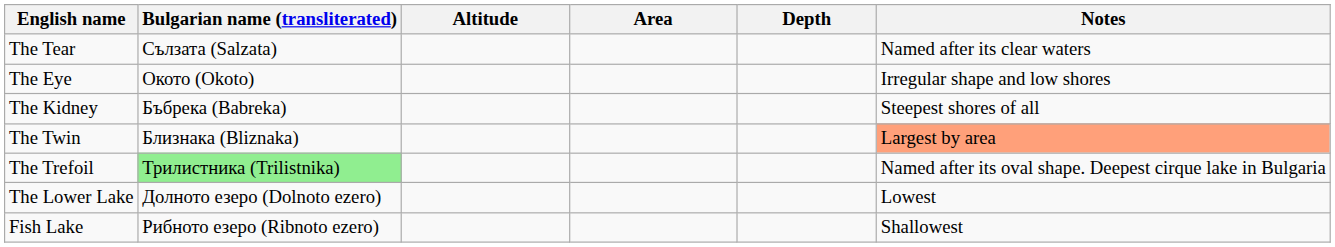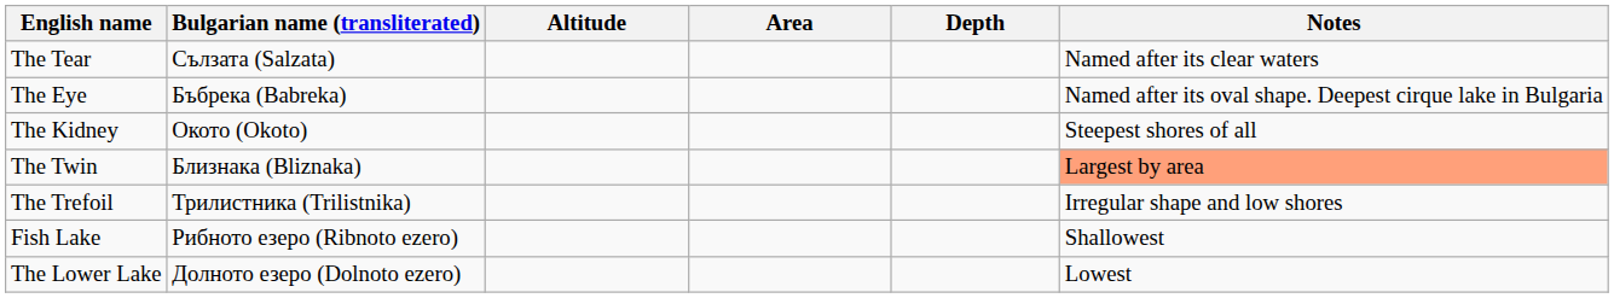The Eye | Bulgarian name (transliterated): Окото (Okoto) -> Бъбрека (Babreka)
The Eye | Notes: Irregular shape and low shores -> Named after its oval shape. Deepest cirque lake in Bulgaria
The Kidney | Bulgarian name (transliterated): Бъбрека (Babreka) -> Окото (Okoto)
The Trefoil | Bulgarian name (transliterated): lightgreen background -> no background
The Trefoil | Notes: Named after its oval shape. Deepest cirque lake in Bulgaria -> Irregular shape and low shores
rows swapped: Fish Lake <-> The Lower Lake
